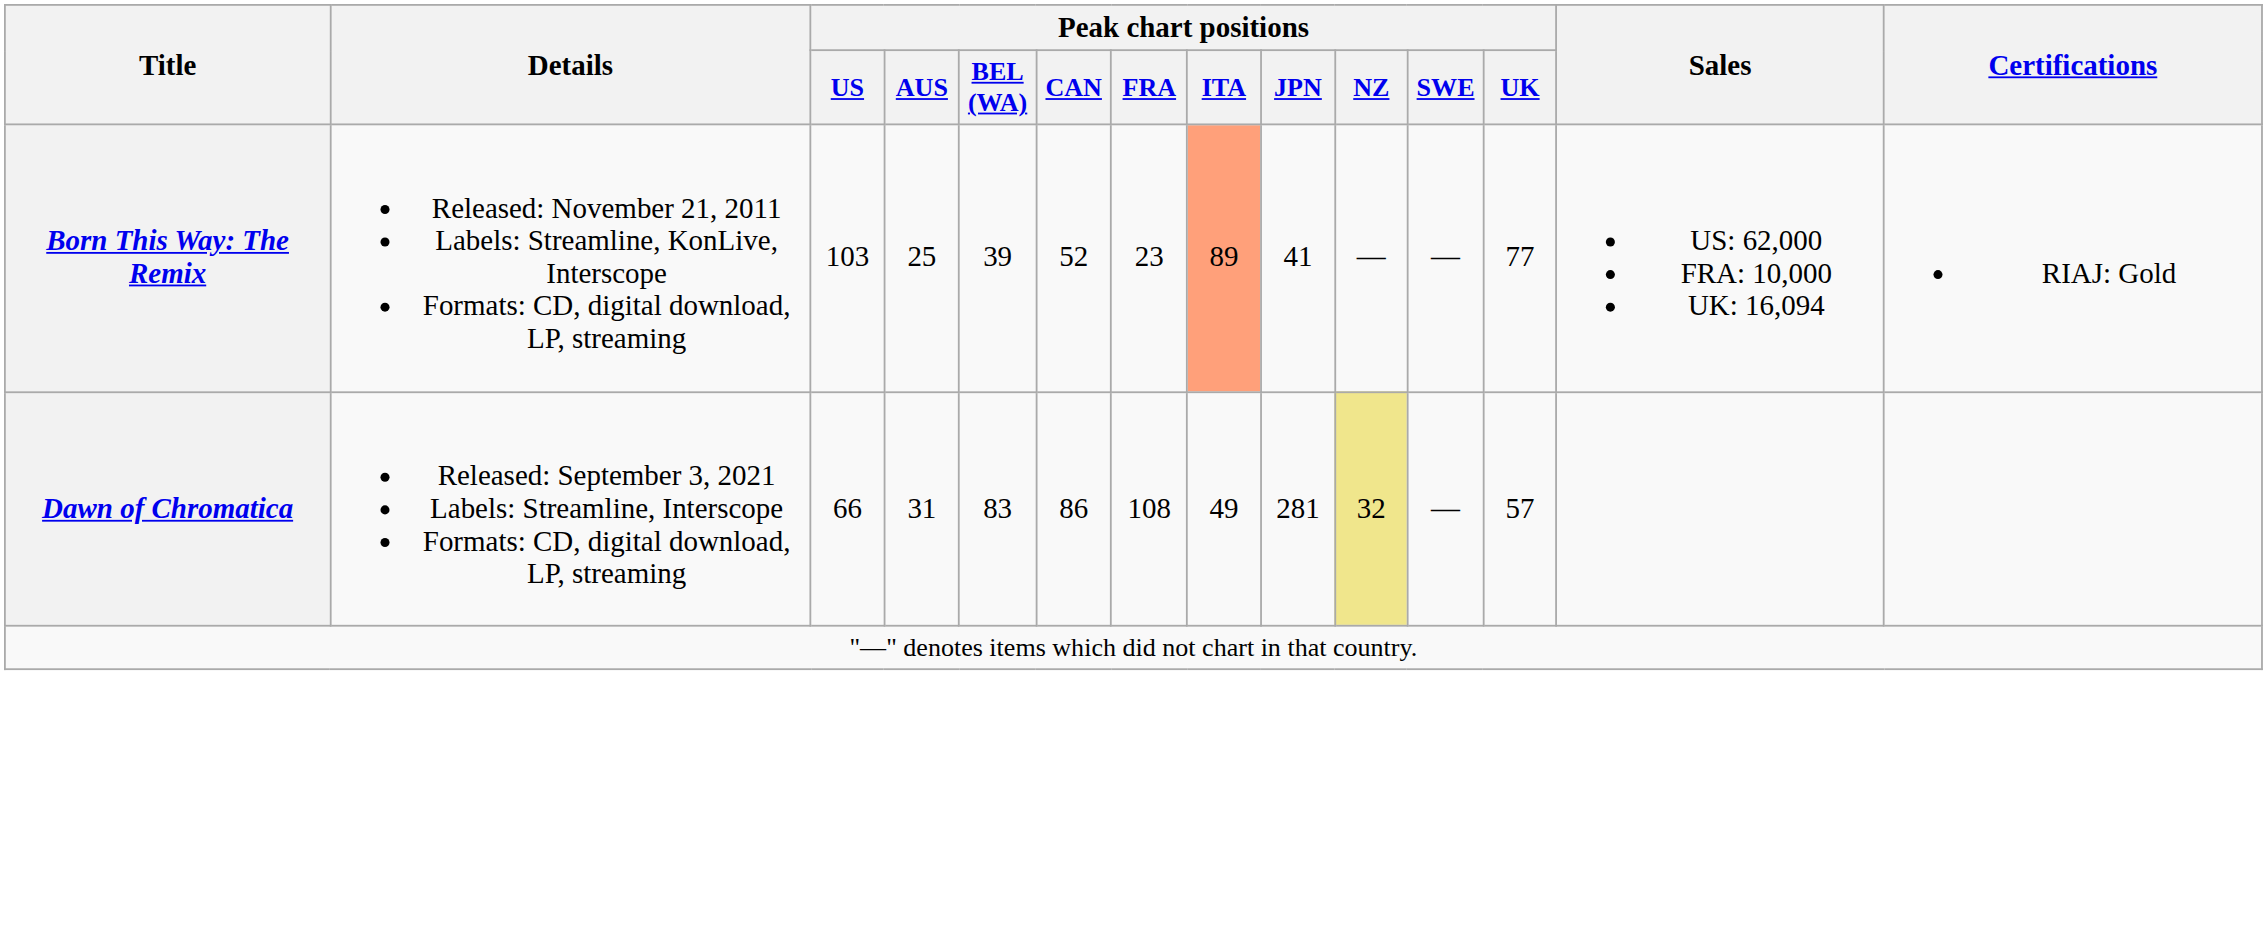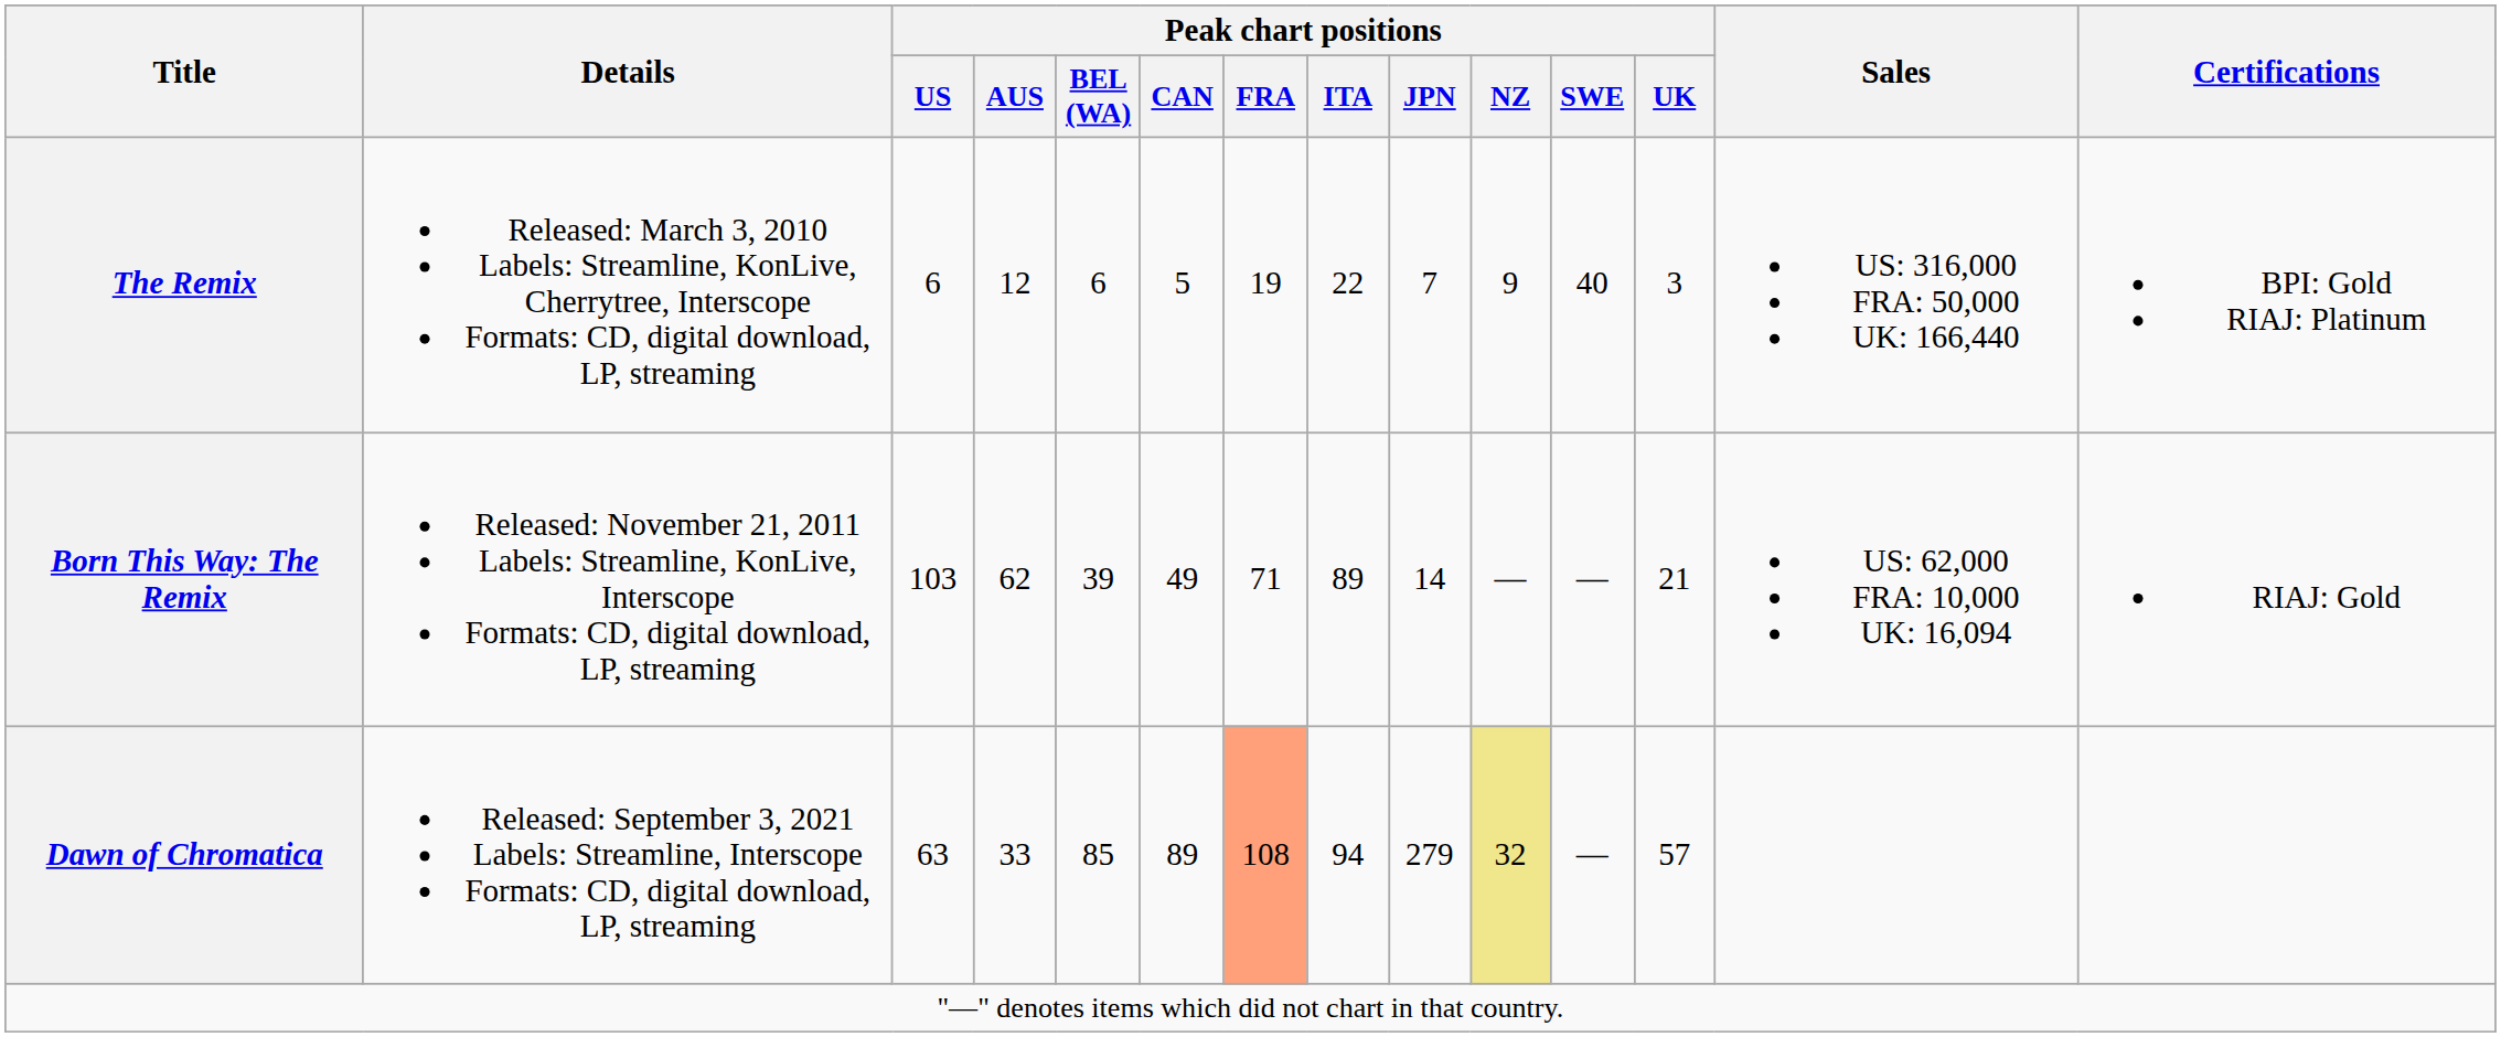+ row: The Remix | Released: March 3, 2010 Labels: Streamline, KonLive, Cherrytree, Interscope Formats: CD, digital download, LP, streaming | 6 | 12 | 6 | 5 | 19 | 22 | 7 | 9 | 40 | 3 | US: 316,000 FRA: 50,000 UK: 166,440 | BPI: Gold RIAJ: Platinum
Born This Way: The Remix | Peak chart positions / AUS: 25 -> 62
Born This Way: The Remix | Peak chart positions / CAN: 52 -> 49
Born This Way: The Remix | Peak chart positions / FRA: 23 -> 71
Born This Way: The Remix | Peak chart positions / ITA: lightsalmon background -> no background
Born This Way: The Remix | Peak chart positions / JPN: 41 -> 14
Born This Way: The Remix | Peak chart positions / UK: 77 -> 21
Dawn of Chromatica | Peak chart positions / US: 66 -> 63
Dawn of Chromatica | Peak chart positions / AUS: 31 -> 33
Dawn of Chromatica | Peak chart positions / BEL (WA): 83 -> 85
Dawn of Chromatica | Peak chart positions / CAN: 86 -> 89
Dawn of Chromatica | Peak chart positions / FRA: no background -> lightsalmon background
Dawn of Chromatica | Peak chart positions / ITA: 49 -> 94
Dawn of Chromatica | Peak chart positions / JPN: 281 -> 279
